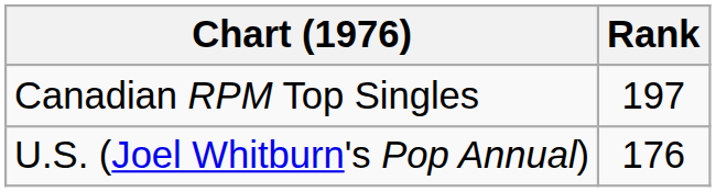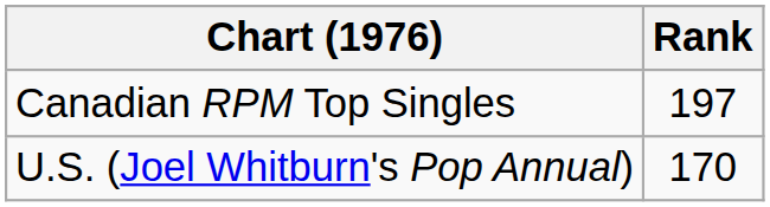U.S. (Joel Whitburn's Pop Annual) | Rank: 176 -> 170
